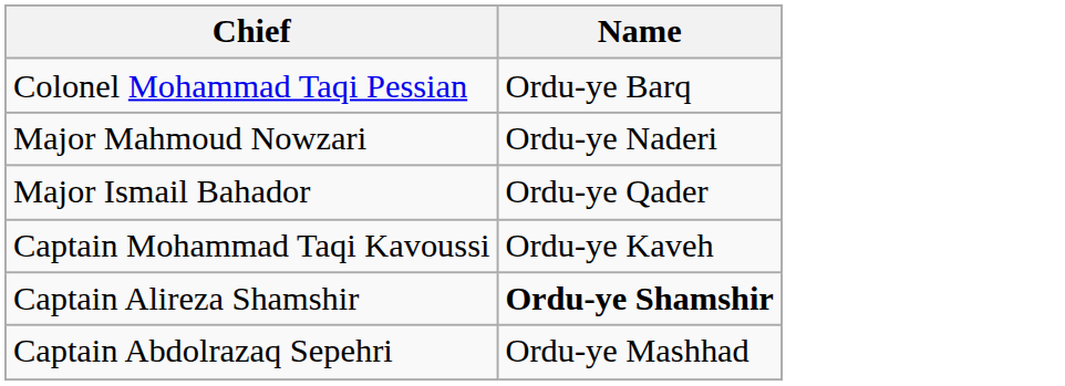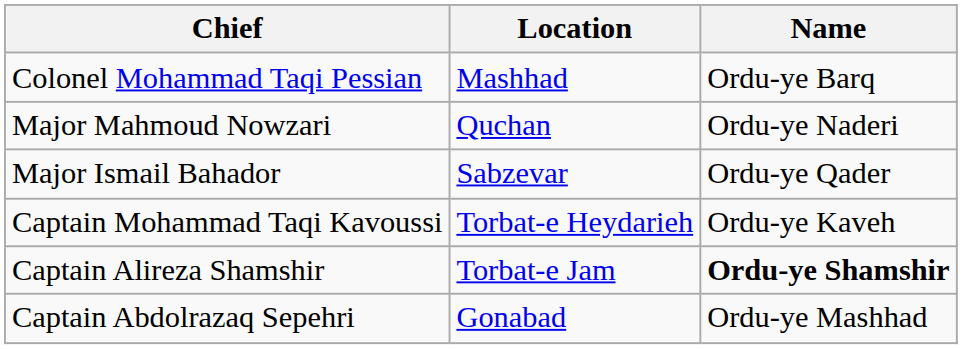+ column: Location | Mashhad | Quchan | Sabzevar | Torbat-e Heydarieh | Torbat-e Jam | Gonabad
